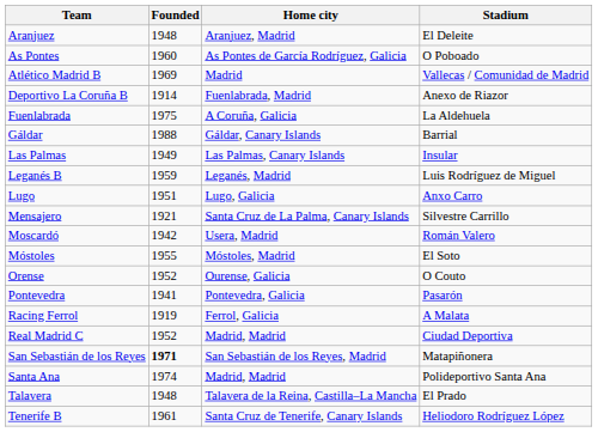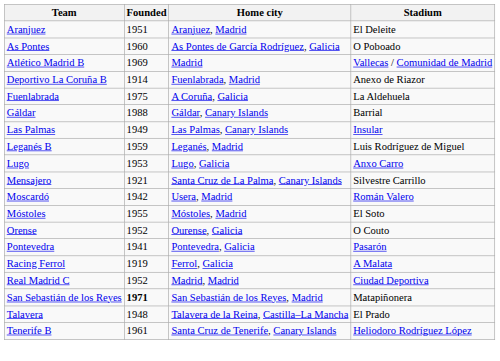Aranjuez | Founded: 1948 -> 1951
Lugo | Founded: 1951 -> 1953
- row: Santa Ana | 1974 | Madrid, Madrid | Polideportivo Santa Ana
